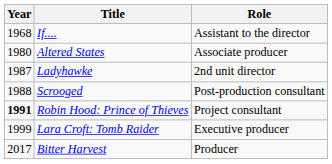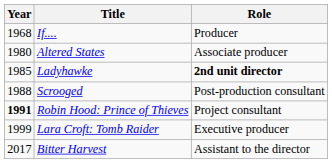If.... | Role: Assistant to the director -> Producer
Ladyhawke | Year: 1987 -> 1985
Ladyhawke | Role: normal -> bold
Bitter Harvest | Role: Producer -> Assistant to the director
